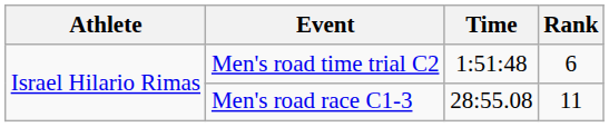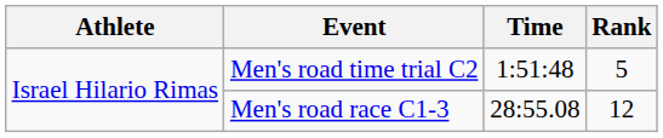Men's road time trial C2 | Rank: 6 -> 5
Men's road race C1-3 | Rank: 11 -> 12
